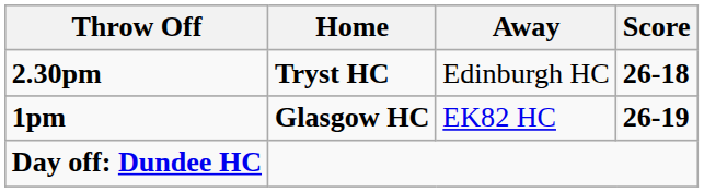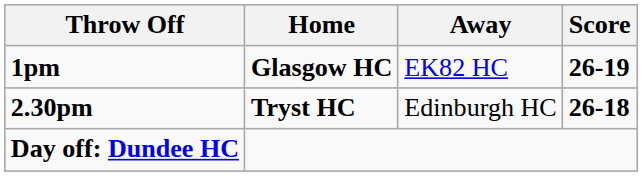rows swapped: 1pm <-> 2.30pm
